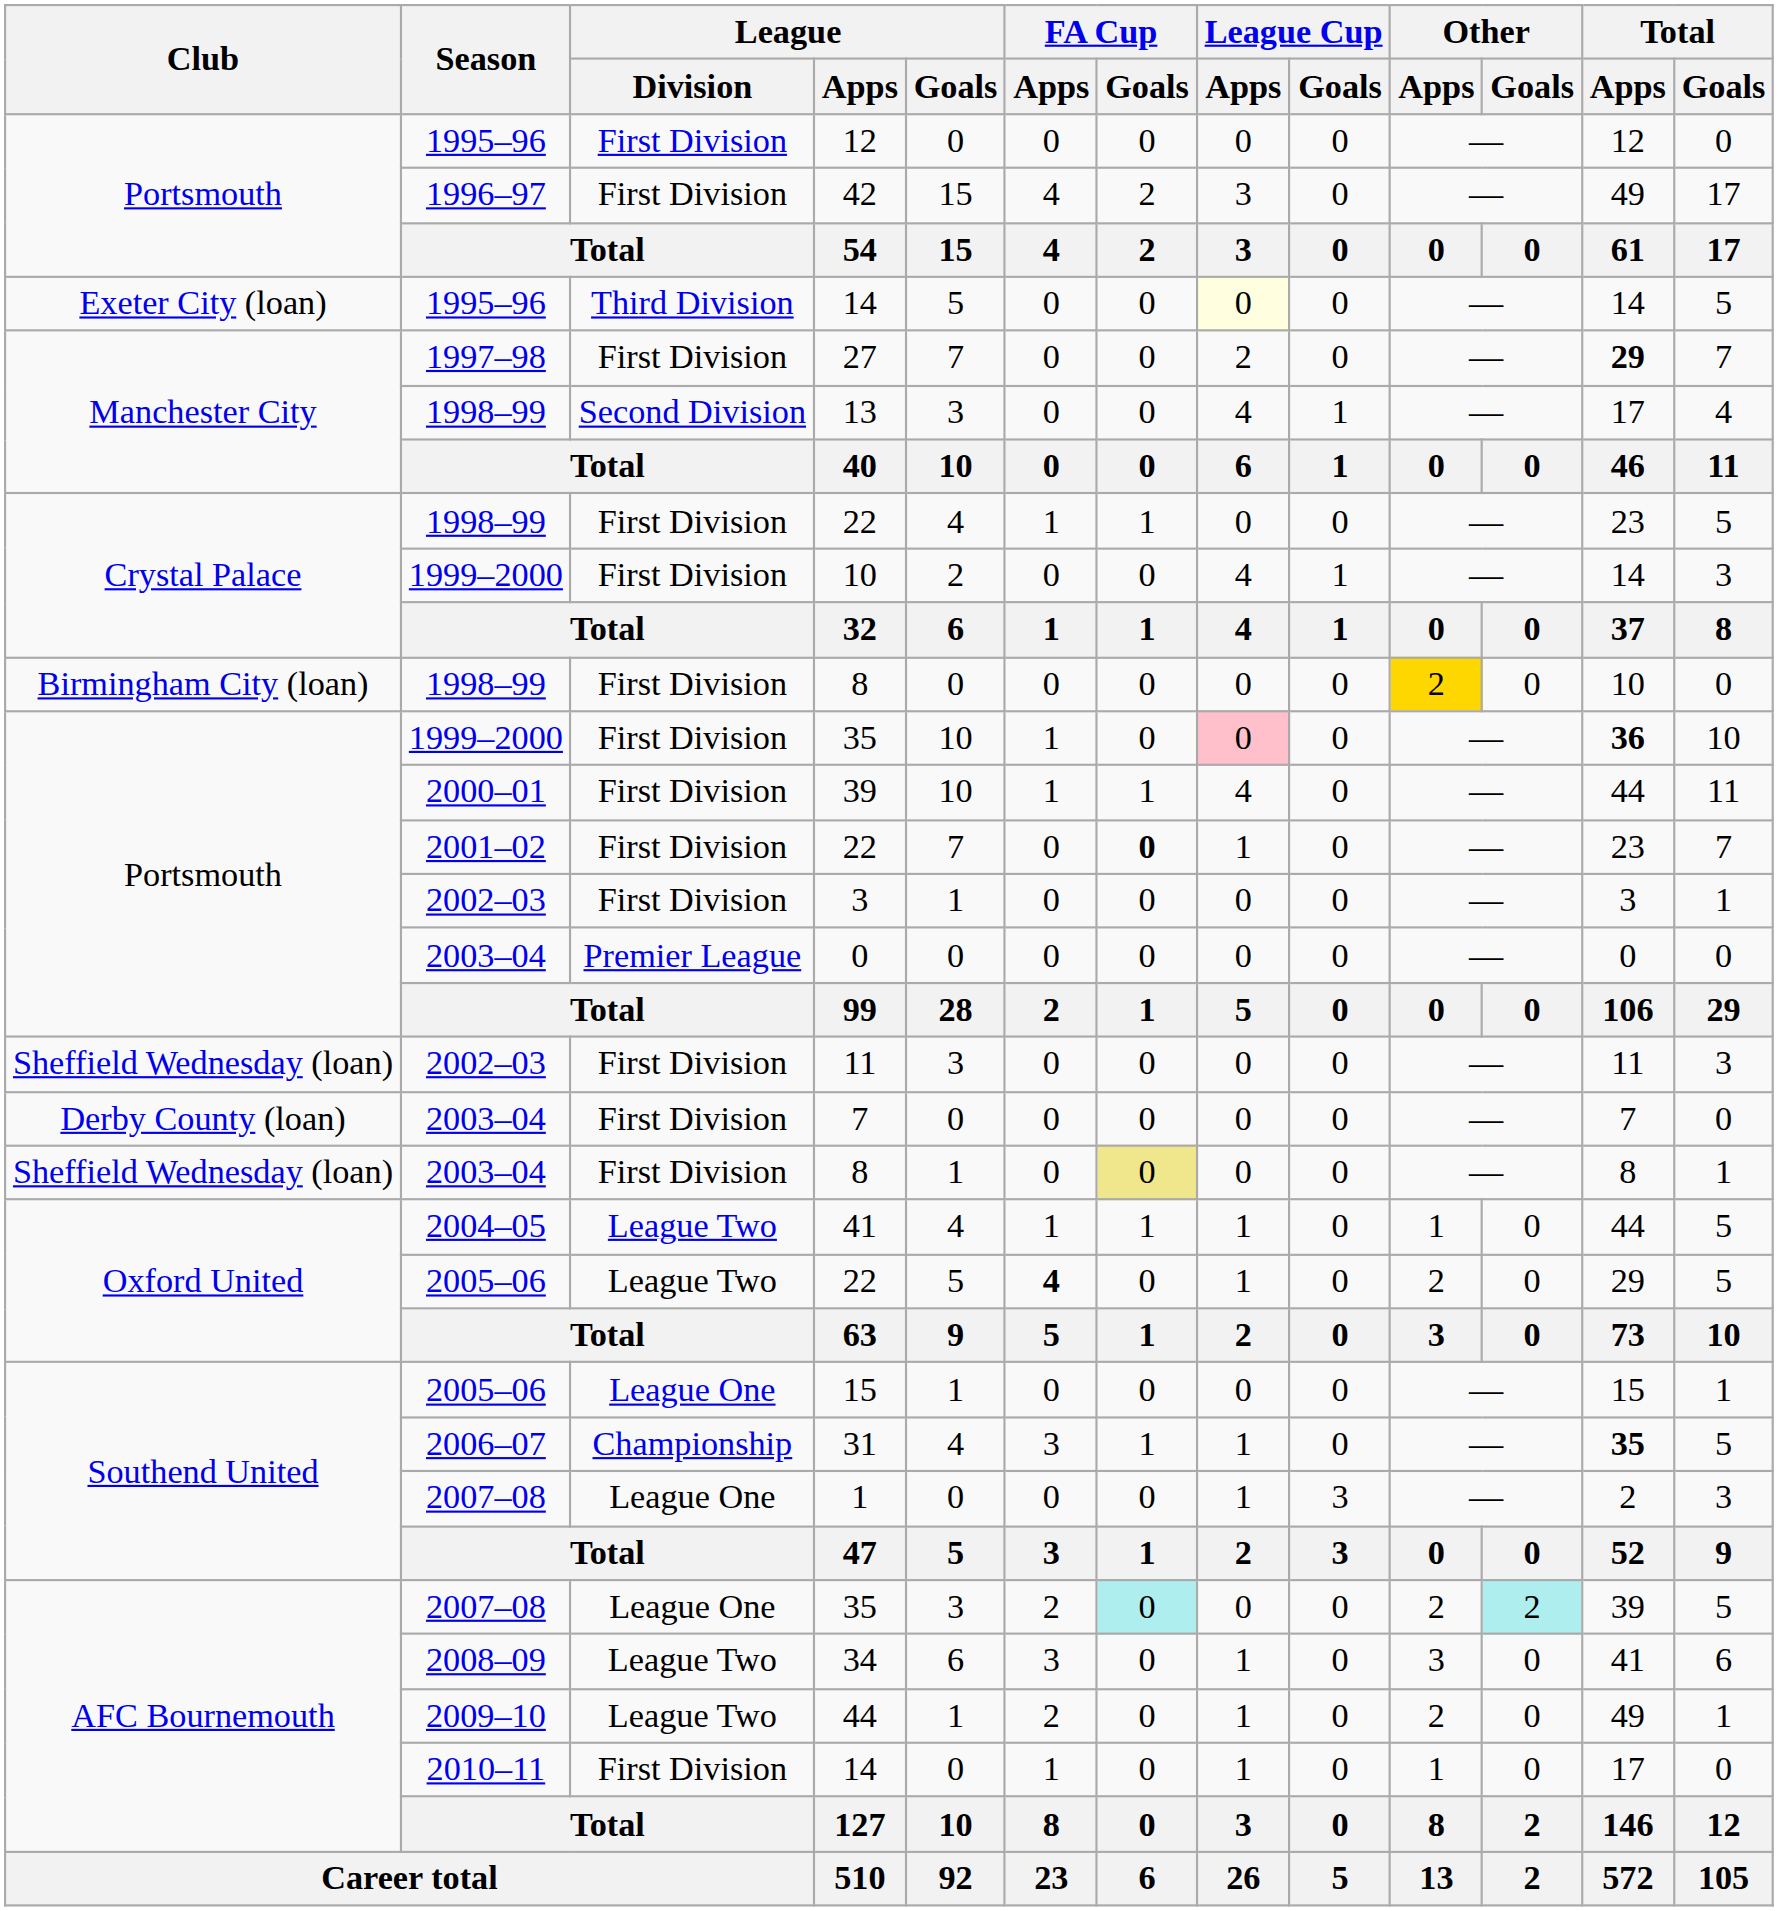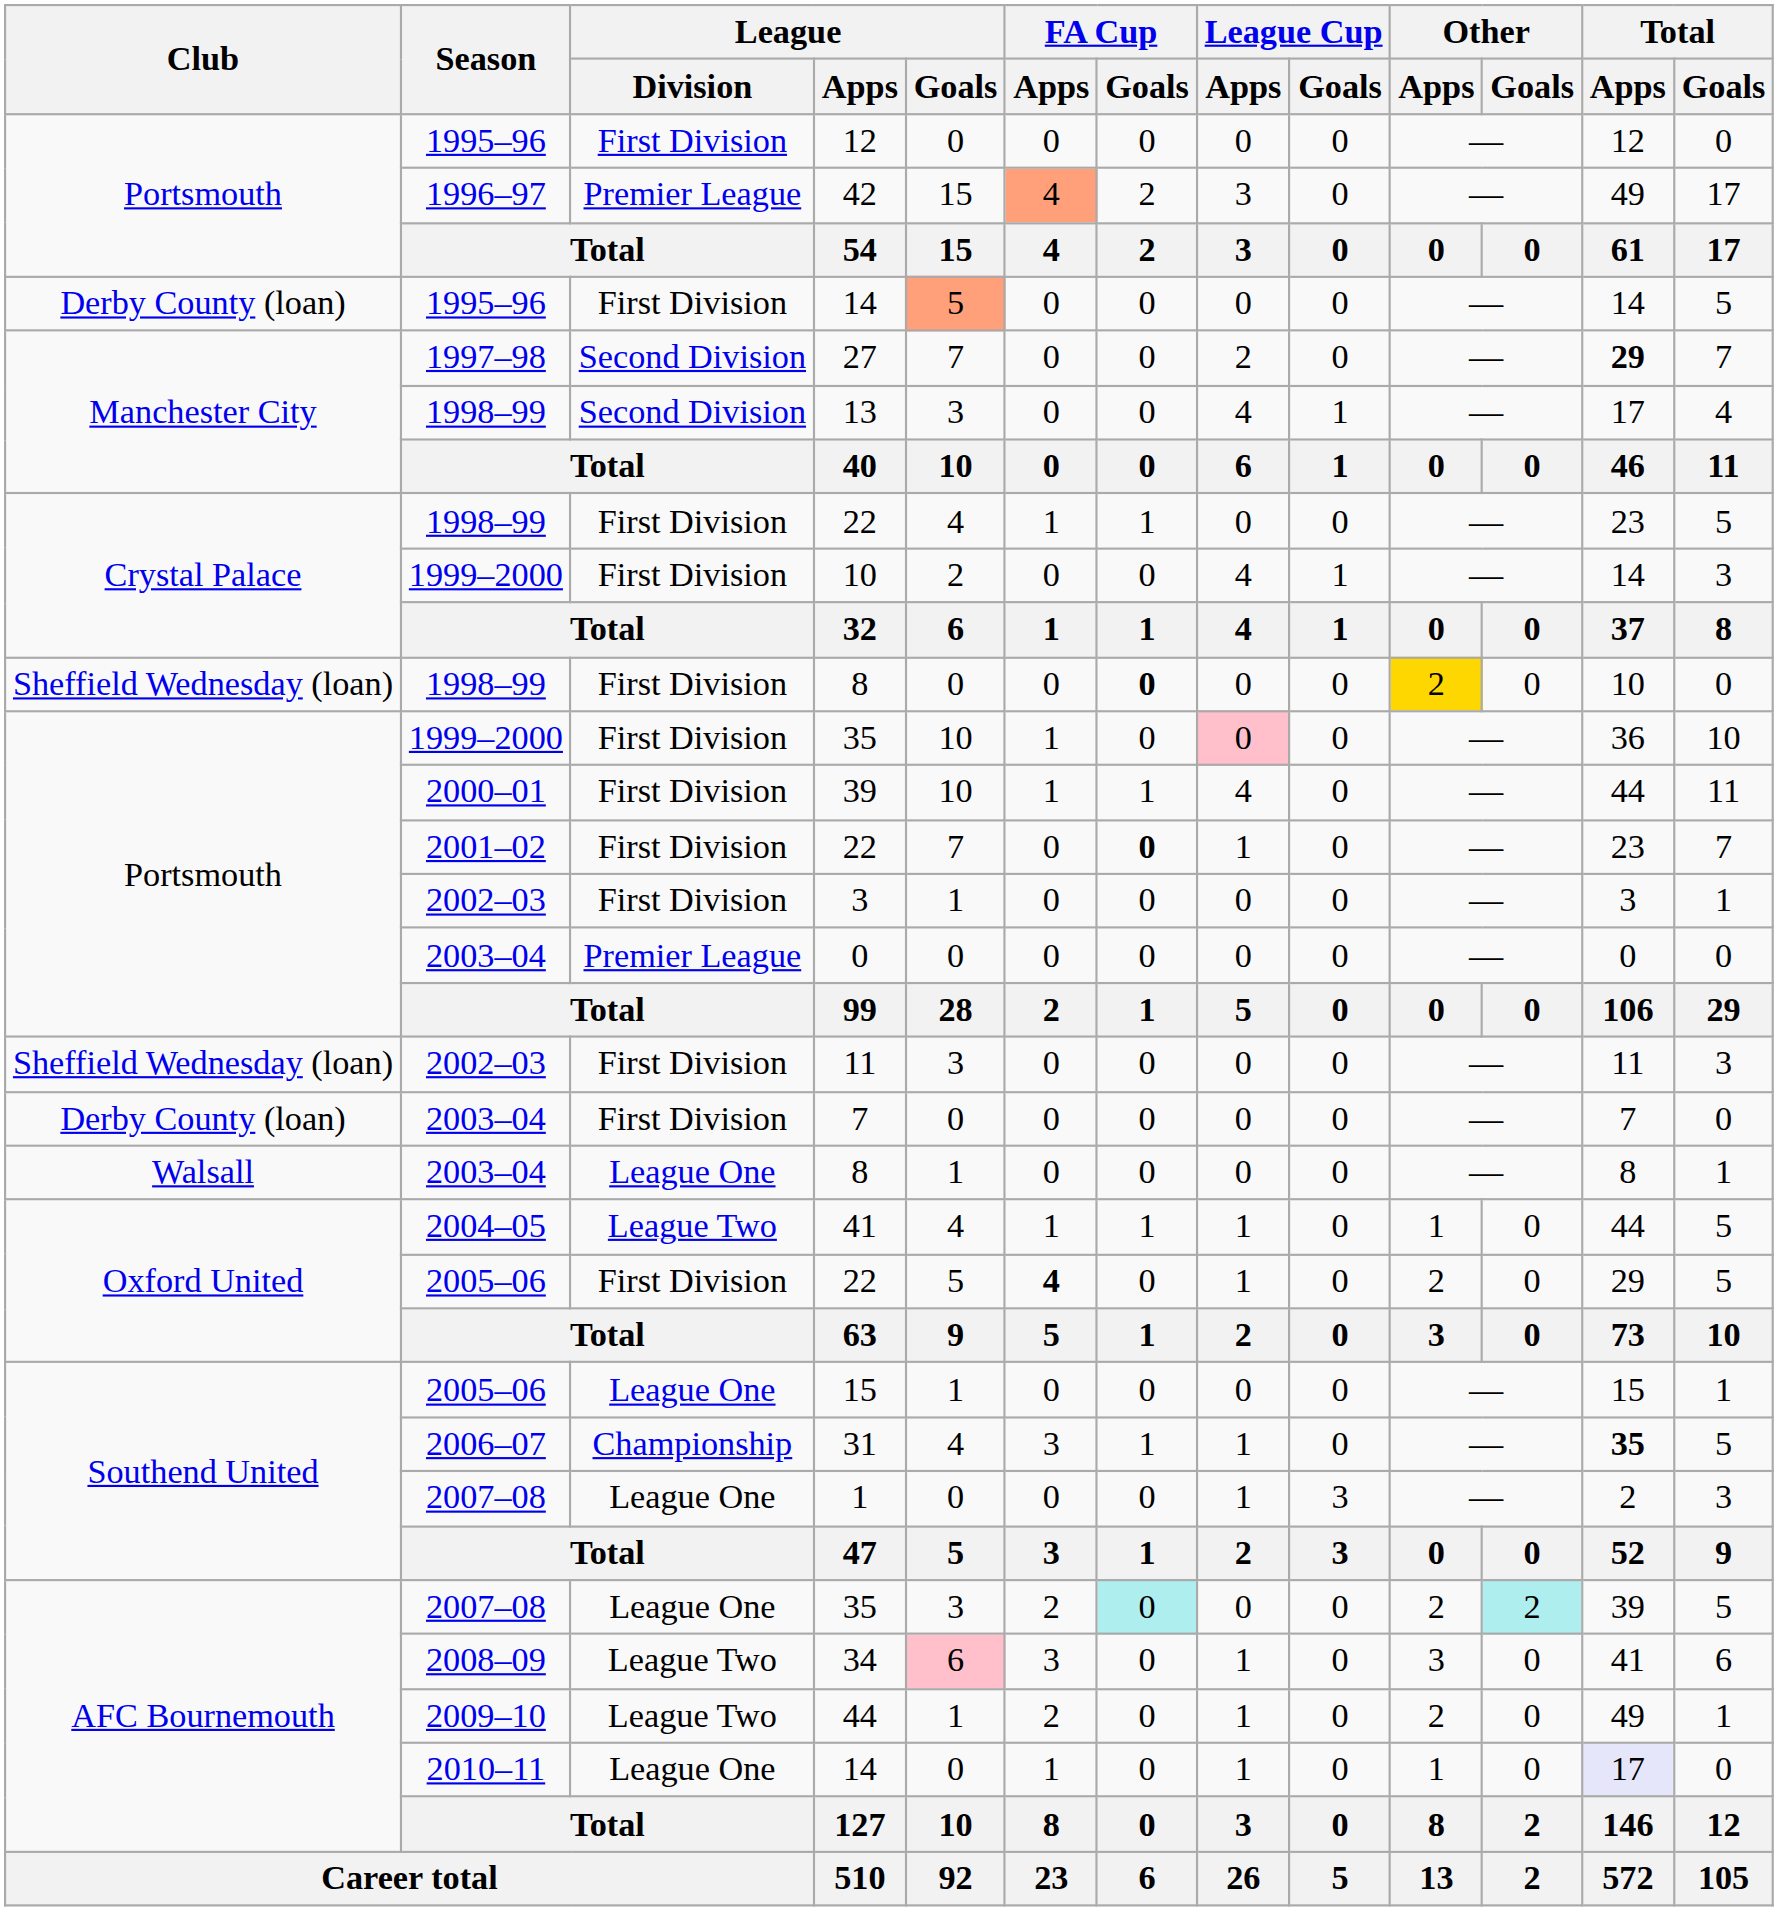42 | League / Division: First Division -> Premier League
42 | FA Cup / Apps: no background -> lightsalmon background
1995–96 / 14 | Club: Exeter City (loan) -> Derby County (loan)
1995–96 / 14 | League / Division: Third Division -> First Division
1995–96 / 14 | League / Goals: no background -> lightsalmon background
1995–96 / 14 | League Cup / Apps: lightyellow background -> no background
27 | League / Division: First Division -> Second Division
1998–99 / 8 | Club: Birmingham City (loan) -> Sheffield Wednesday (loan)
1998–99 / 8 | FA Cup / Goals: normal -> bold
1999–2000 / 35 | Total / Apps: bold -> normal
2003–04 / 8 | Club: Sheffield Wednesday (loan) -> Walsall
2003–04 / 8 | League / Division: First Division -> League One
2003–04 / 8 | FA Cup / Goals: khaki background -> no background
2005–06 / 22 | League / Division: League Two -> First Division
34 | League / Goals: no background -> pink background
2010–11 / 14 | League / Division: First Division -> League One
2010–11 / 14 | Total / Apps: no background -> lavender background
